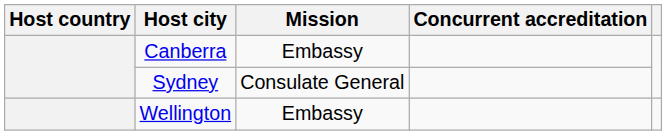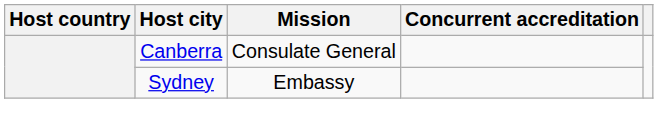Canberra | Mission: Embassy -> Consulate General
Sydney | Mission: Consulate General -> Embassy
- row: Wellington | Embassy
